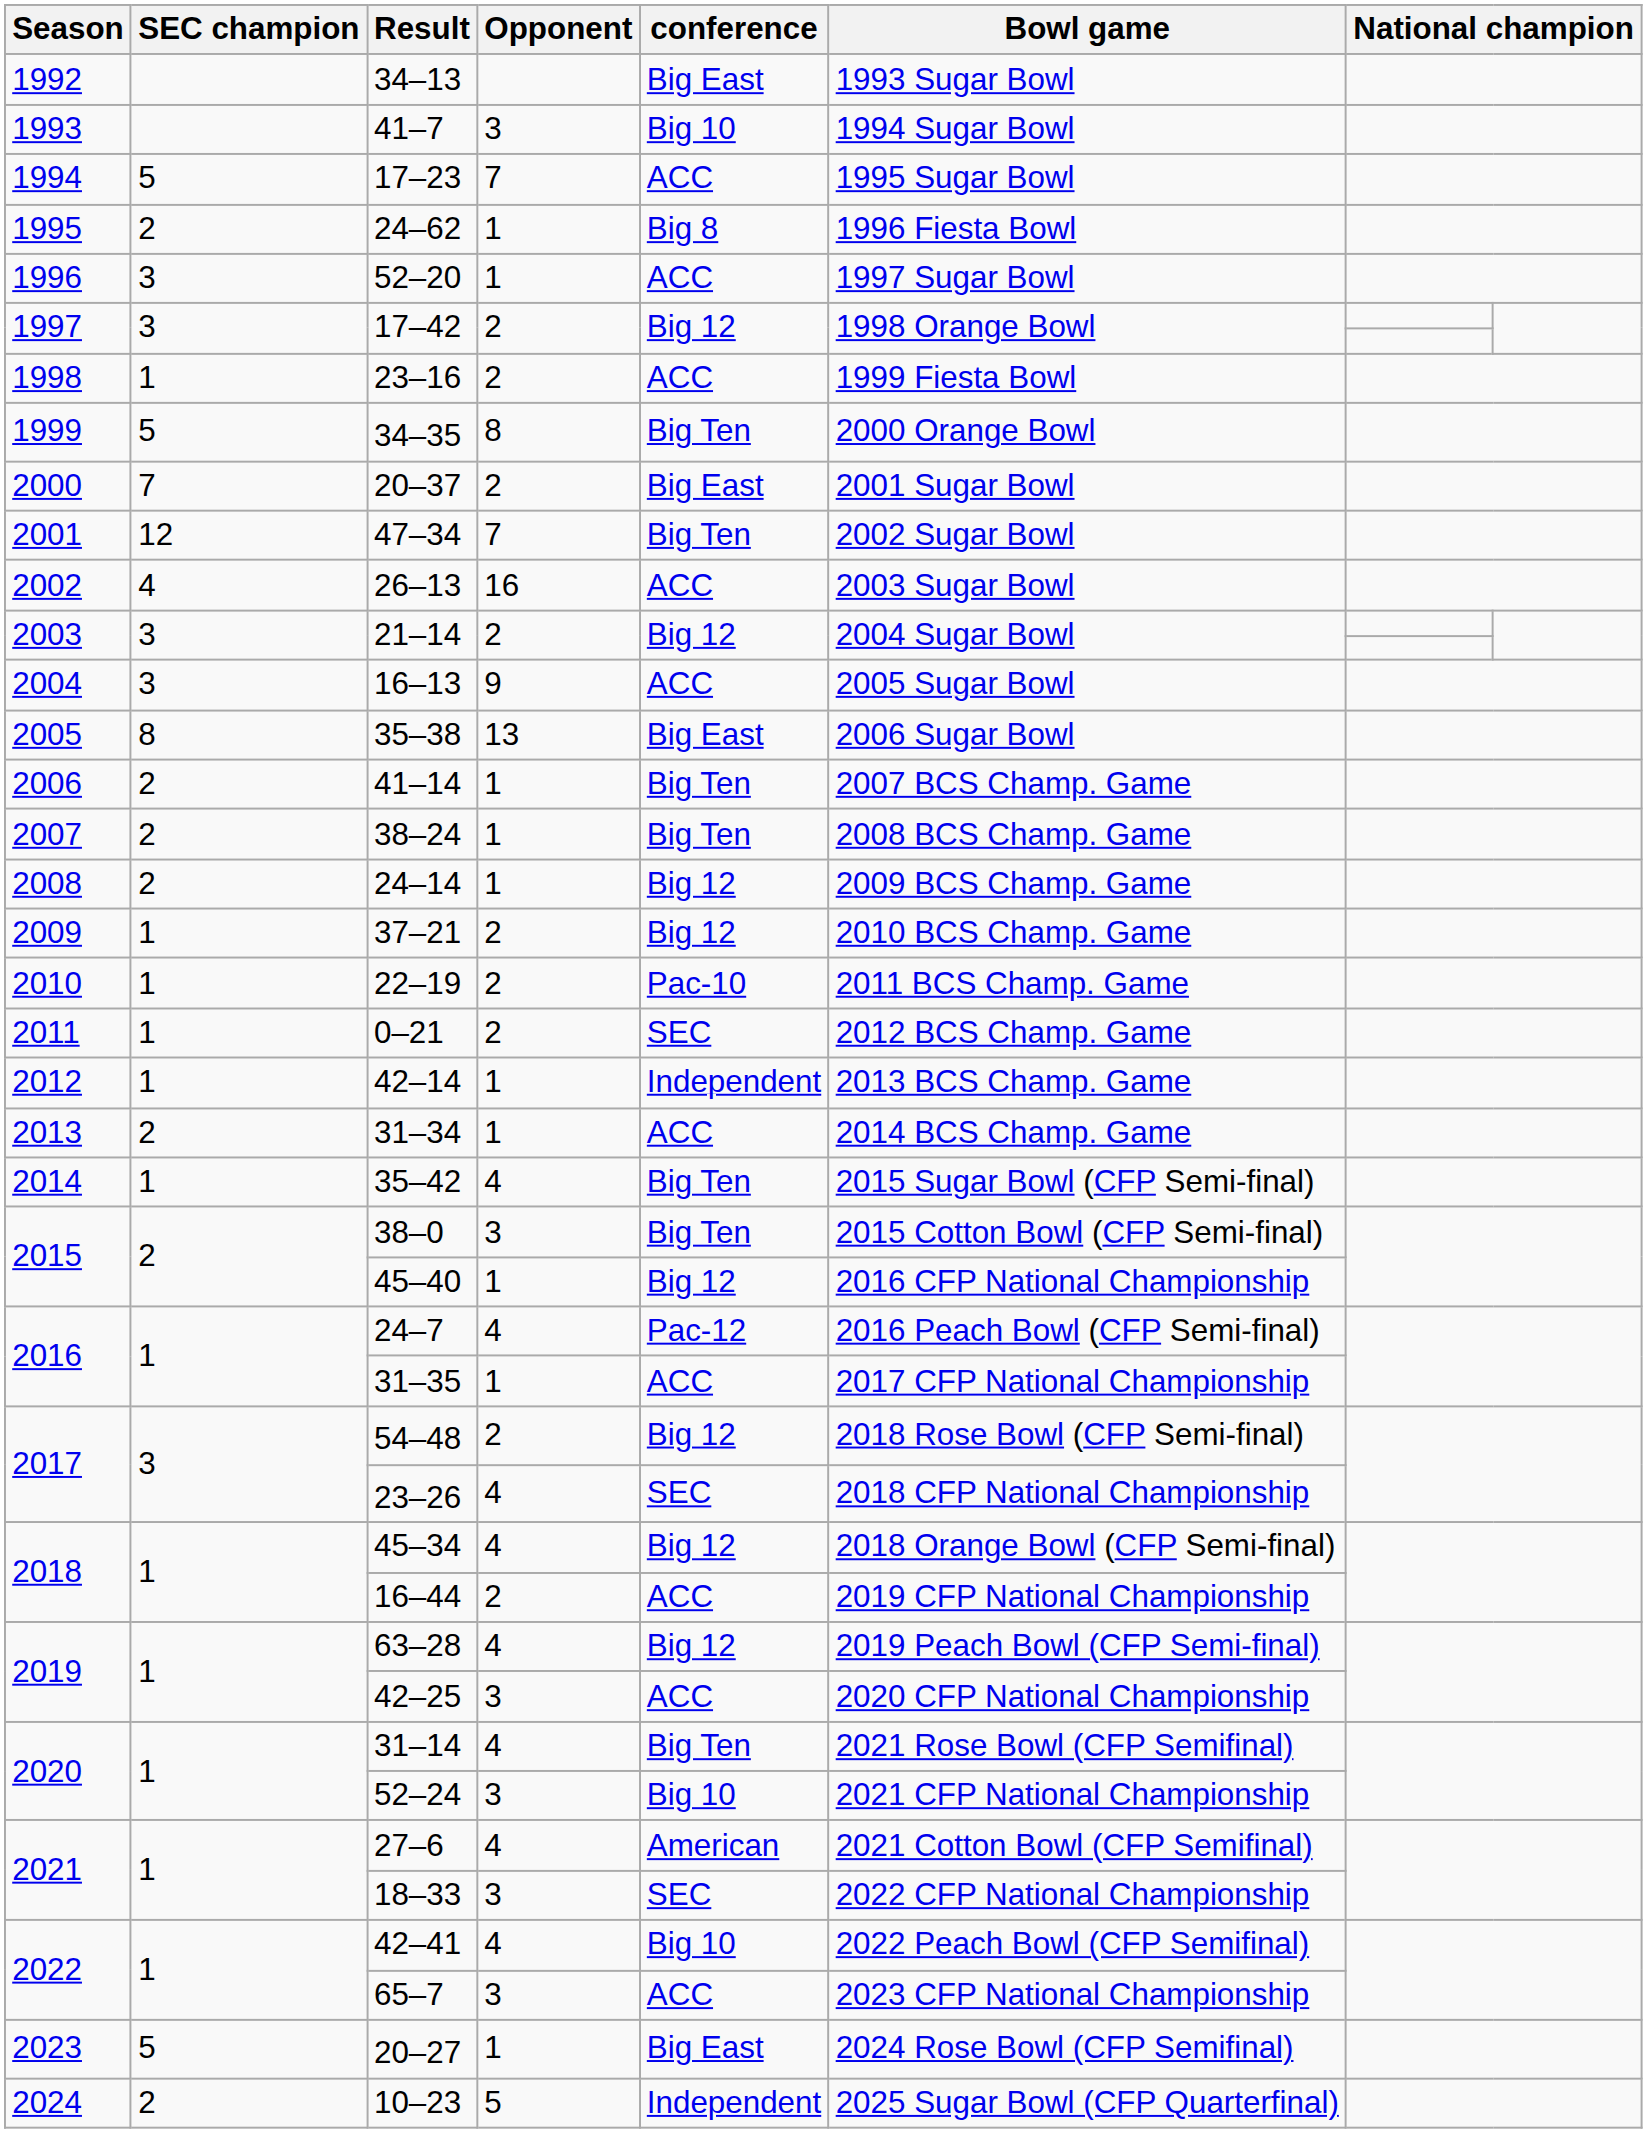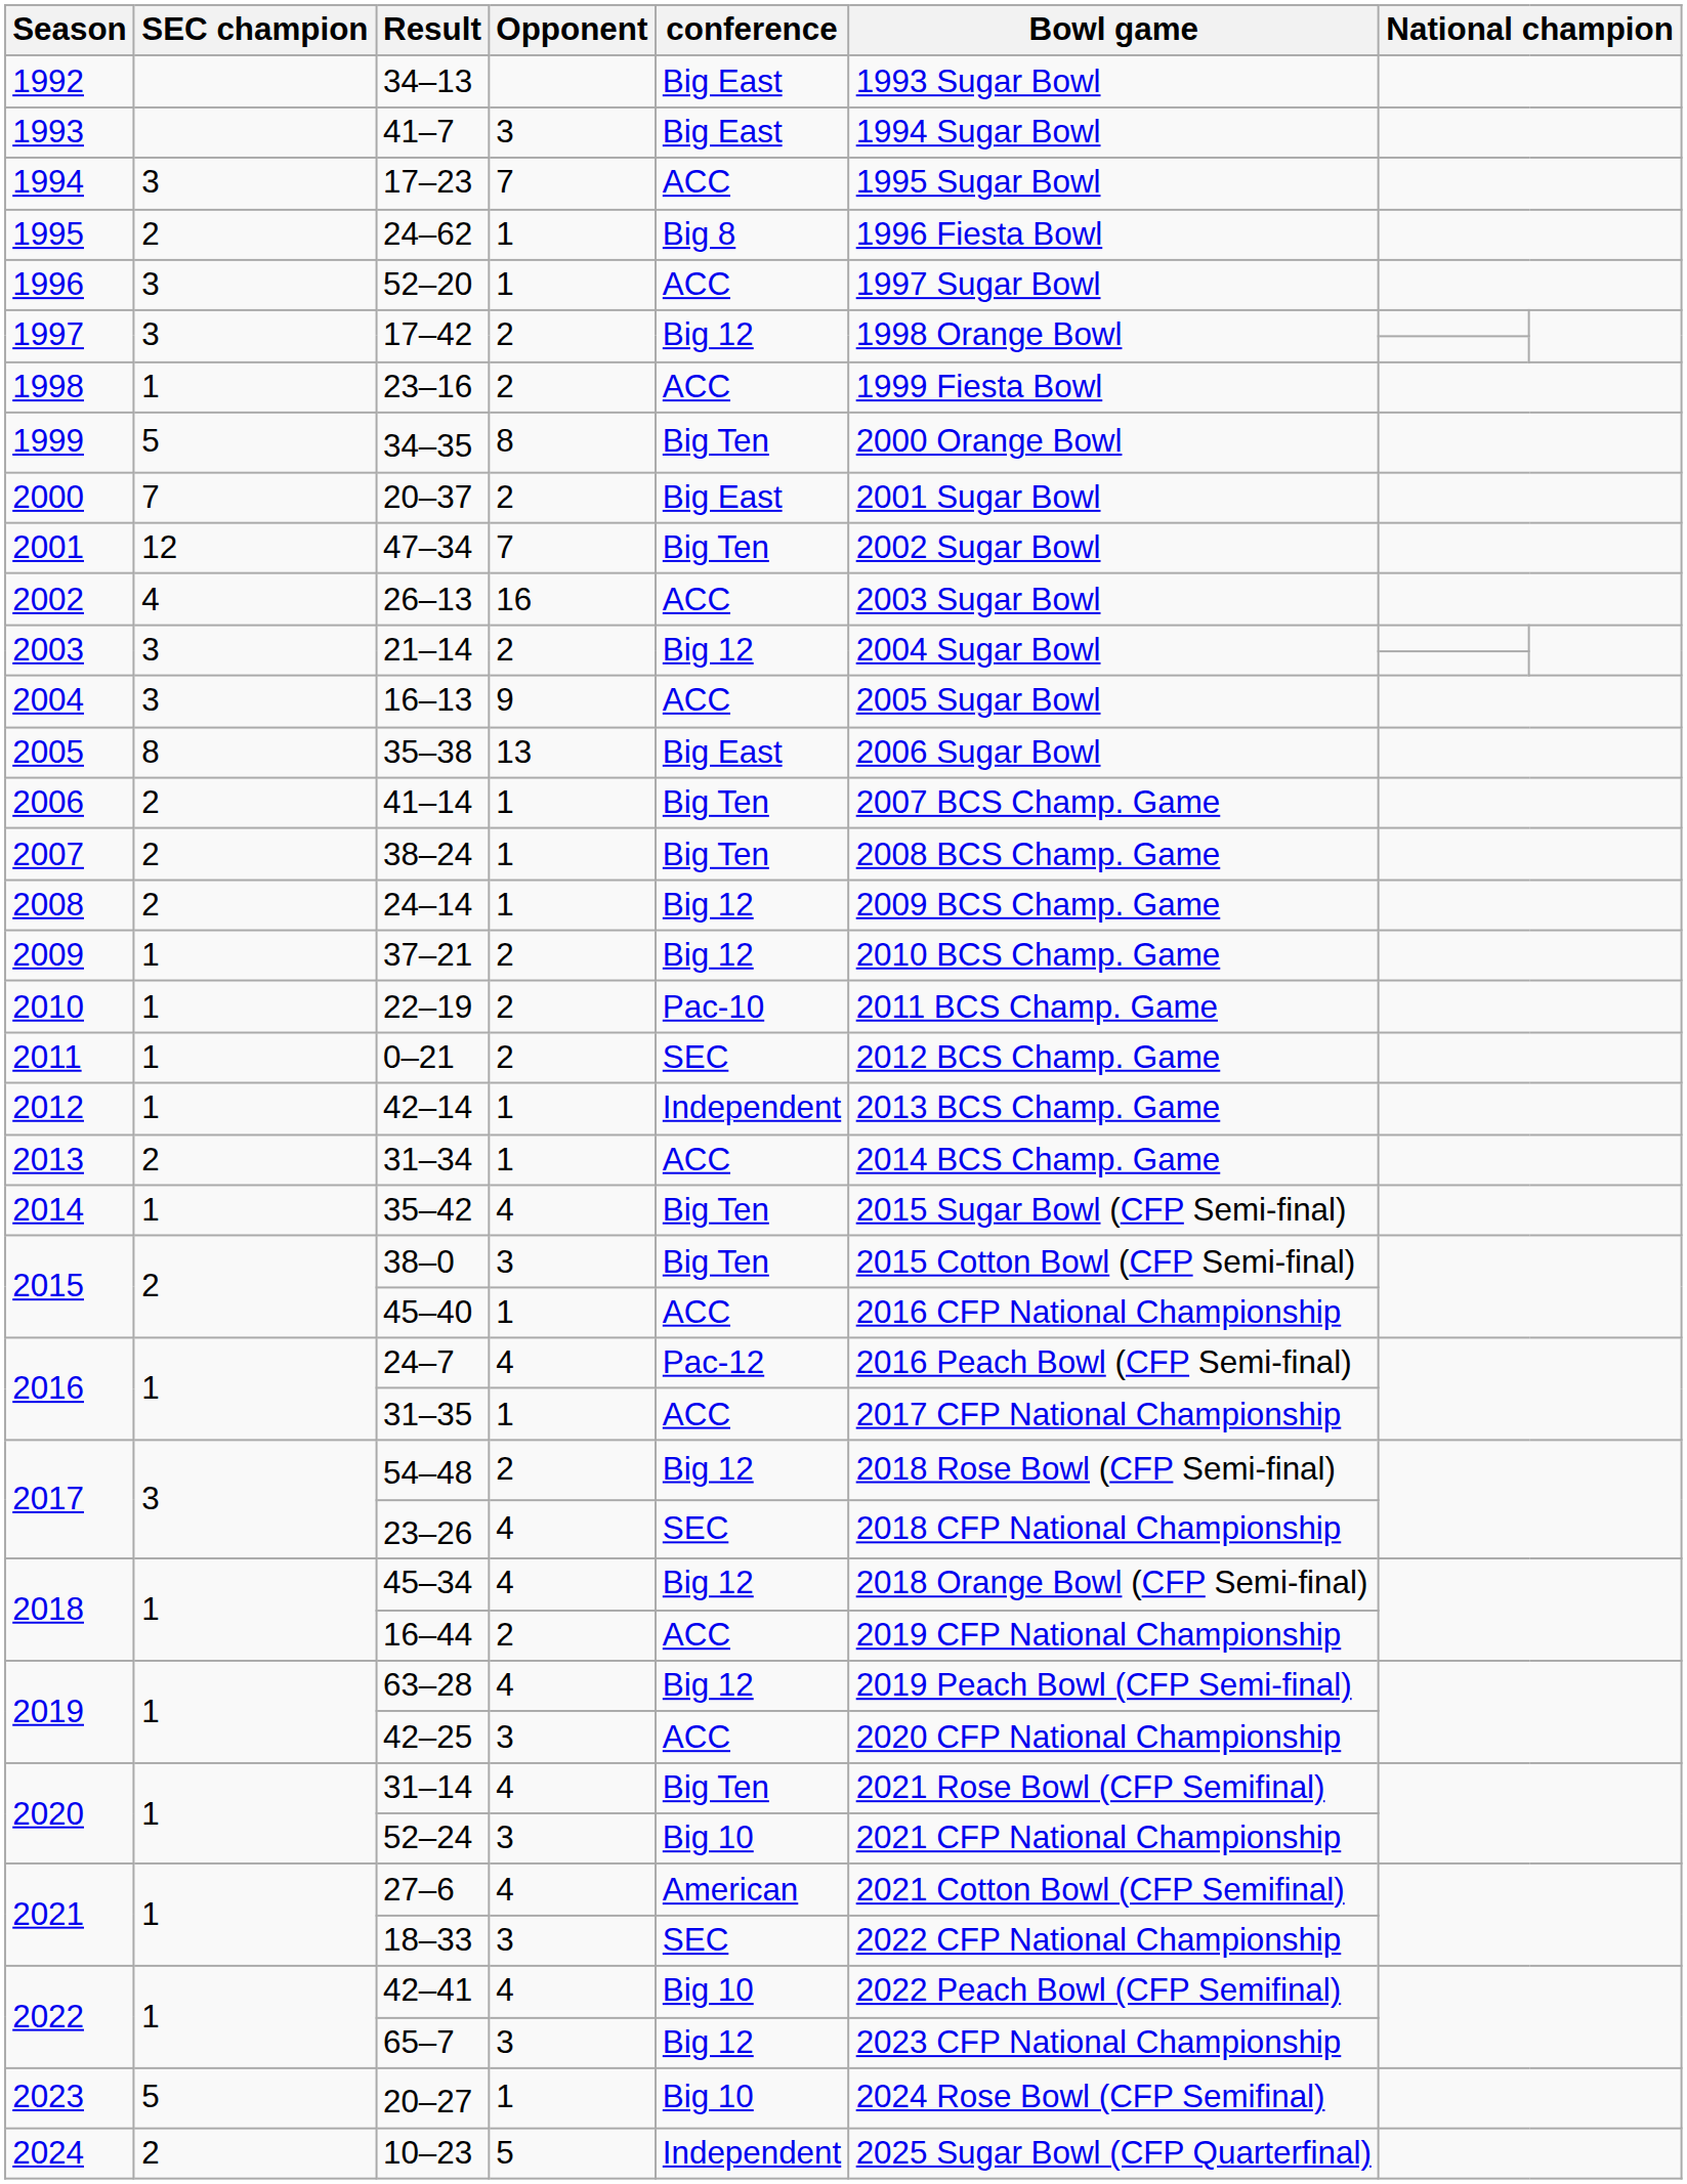41–7 | conference: Big 10 -> Big East
17–23 | SEC champion: 5 -> 3
45–40 | conference: Big 12 -> ACC
65–7 | conference: ACC -> Big 12
20–27 | conference: Big East -> Big 10
